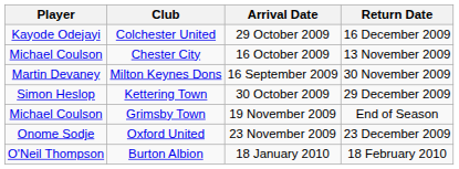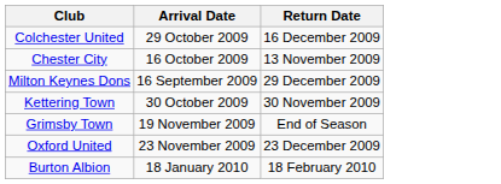- column: Player | Kayode Odejayi | Michael Coulson | Martin Devaney | Simon Heslop | Michael Coulson | Onome Sodje | O'Neil Thompson
Milton Keynes Dons | Return Date: 30 November 2009 -> 29 December 2009
Kettering Town | Return Date: 29 December 2009 -> 30 November 2009
